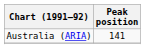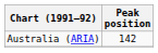Australia (ARIA) | Peak position: 141 -> 142
